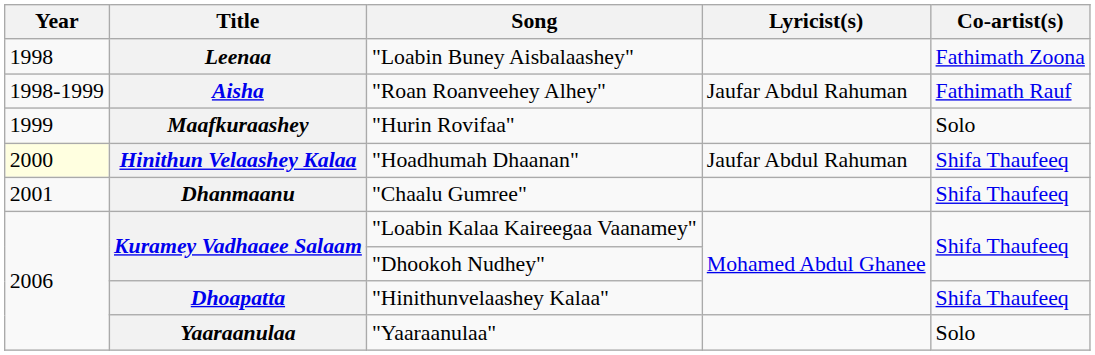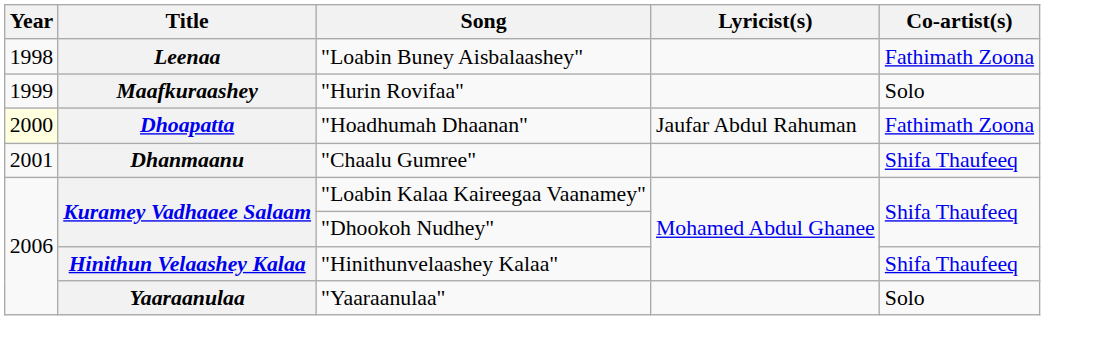- row: 1998-1999 | Aisha | "Roan Roanveehey Alhey" | Jaufar Abdul Rahuman | Fathimath Rauf
"Hoadhumah Dhaanan" | Title: Hinithun Velaashey Kalaa -> Dhoapatta
"Hoadhumah Dhaanan" | Co-artist(s): Shifa Thaufeeq -> Fathimath Zoona
"Hinithunvelaashey Kalaa" | Title: Dhoapatta -> Hinithun Velaashey Kalaa
